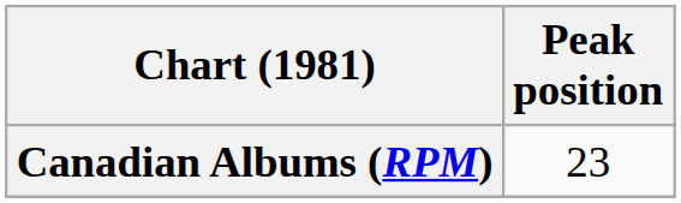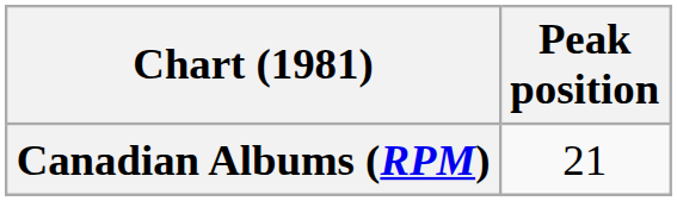Canadian Albums (RPM) | Peak position: 23 -> 21
